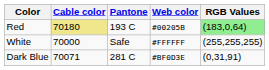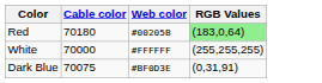- column: Pantone | 193 C | Safe | 281 C
Red | Cable color: khaki background -> no background
Dark Blue | Cable color: 70071 -> 70075
